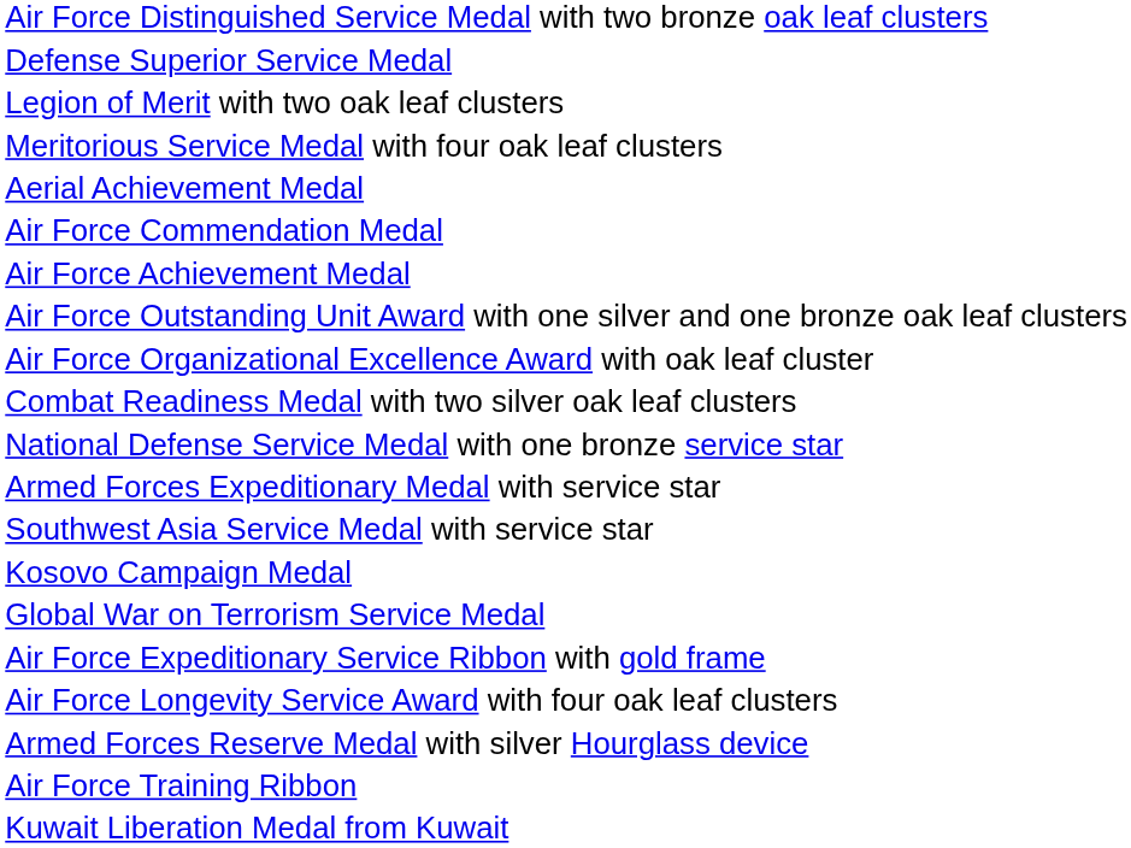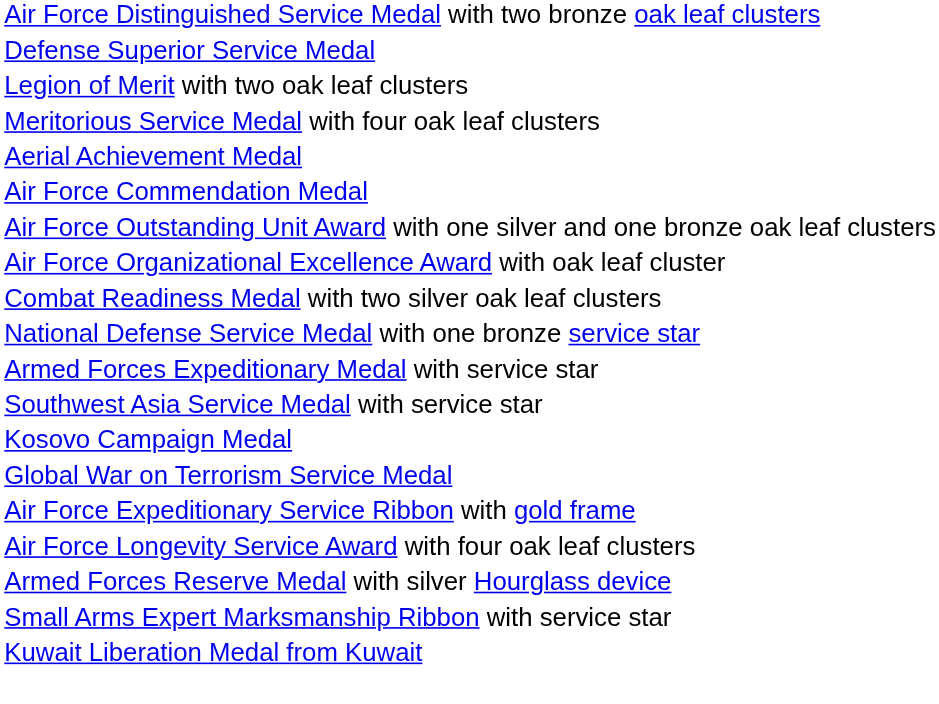- row: Air Force Achievement Medal
+ row: Small Arms Expert Marksmanship Ribbon with service star
- row: Air Force Training Ribbon
